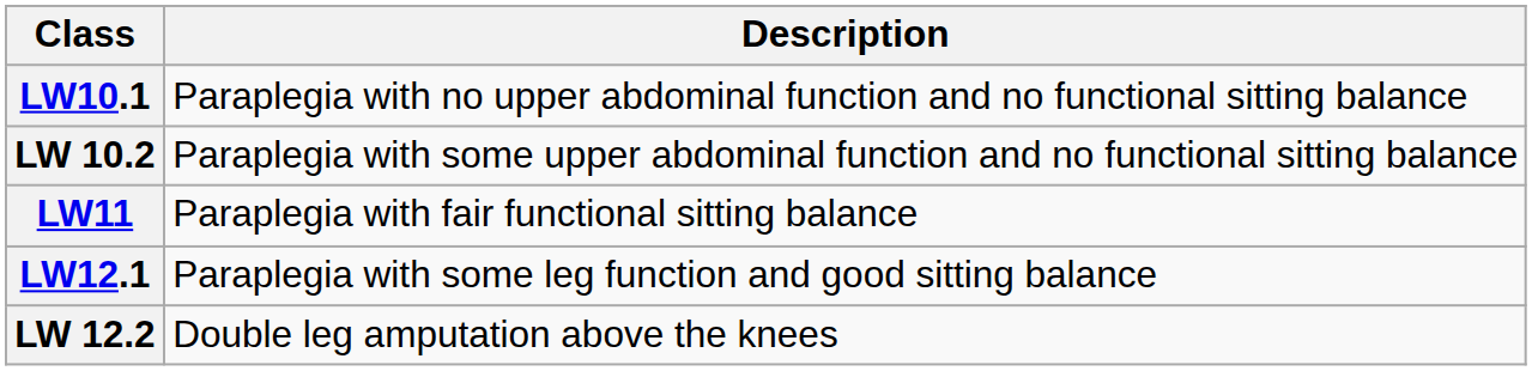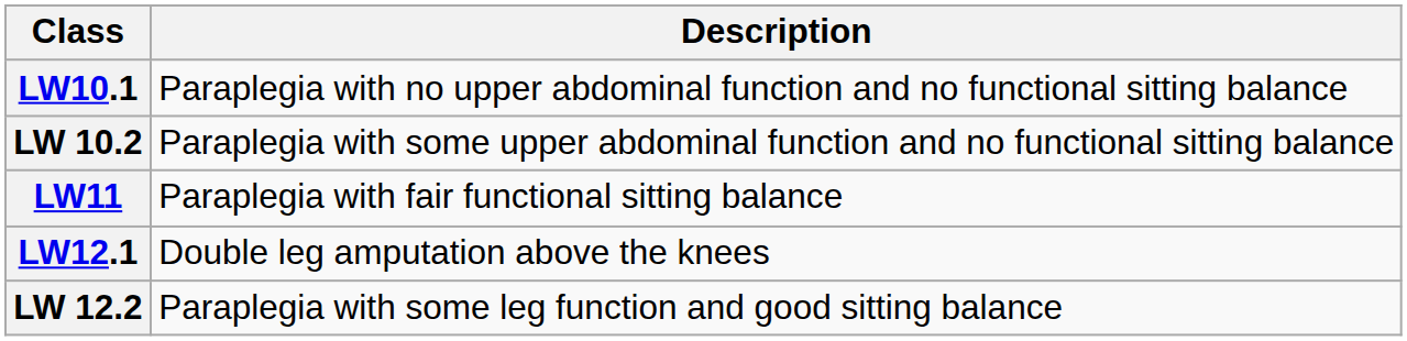LW12.1 | Description: Paraplegia with some leg function and good sitting balance -> Double leg amputation above the knees
LW 12.2 | Description: Double leg amputation above the knees -> Paraplegia with some leg function and good sitting balance
